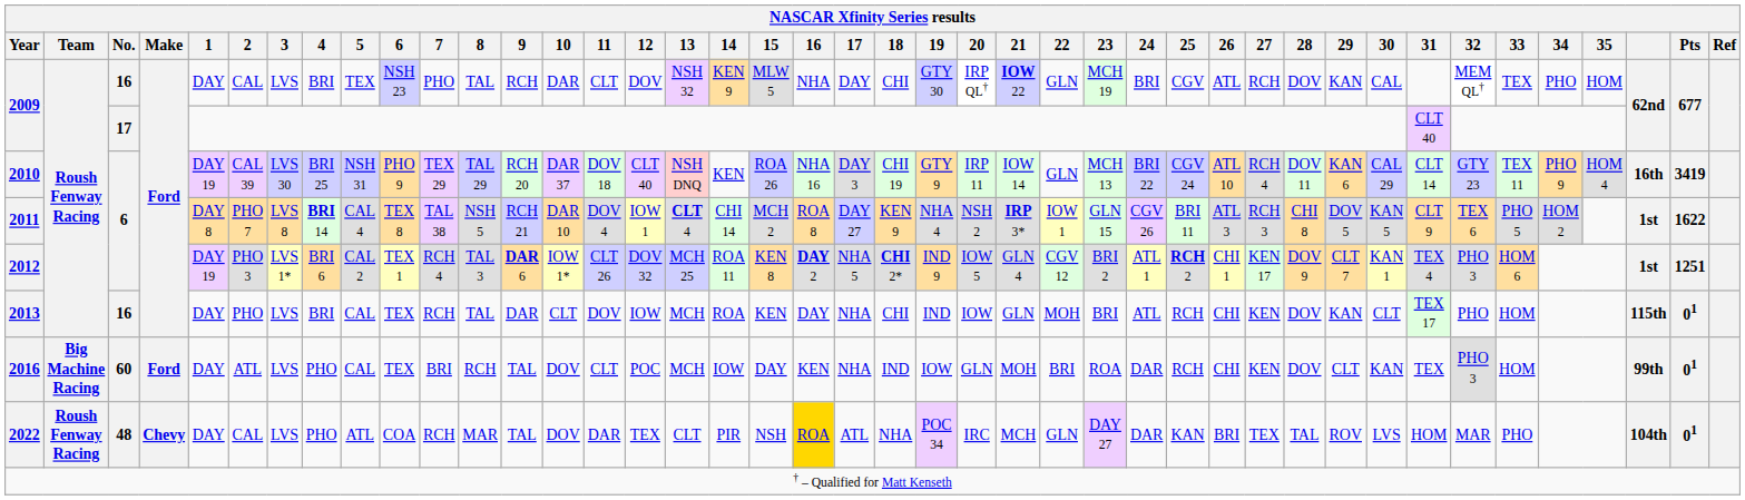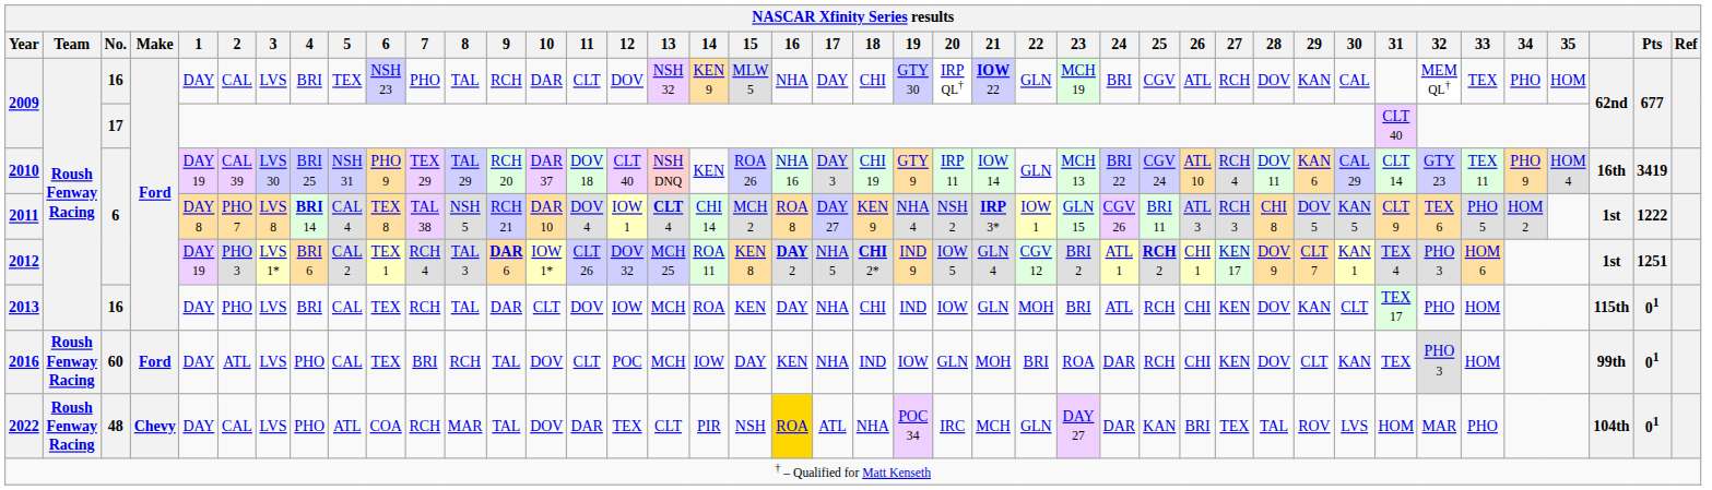2011 | Pts: 1622 -> 1222
2016 | Team: Big Machine Racing -> Roush Fenway Racing
